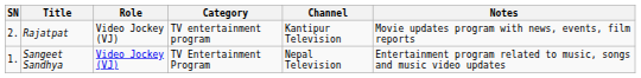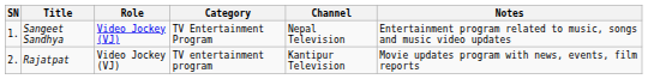rows swapped: Sangeet Sandhya <-> Rajatpat
